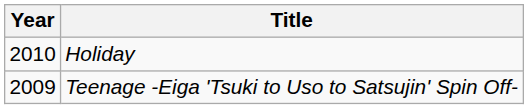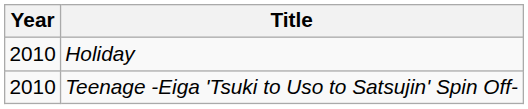Teenage -Eiga 'Tsuki to Uso to Satsujin' Spin Off- | Year: 2009 -> 2010
